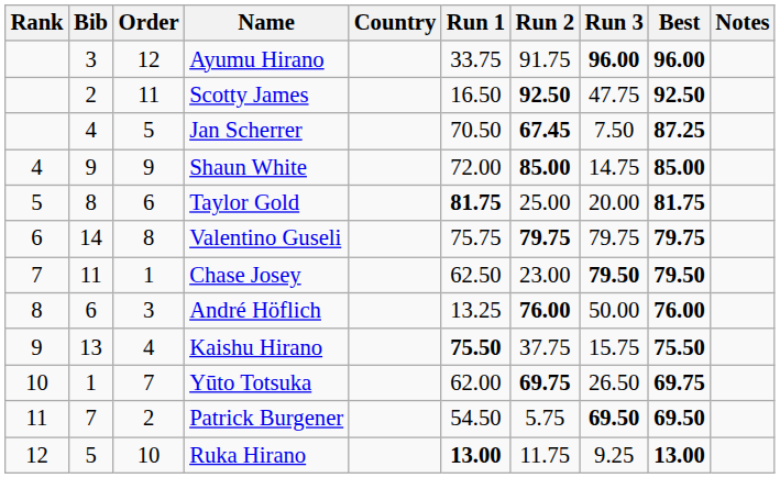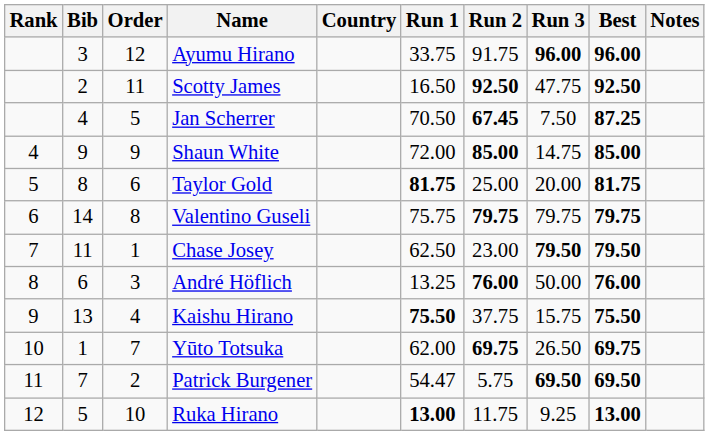Patrick Burgener | Run 1: 54.50 -> 54.47
